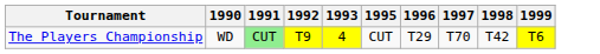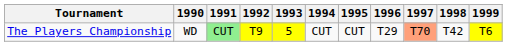+ column: 1994 | CUT
The Players Championship | 1993: 4 -> 5
The Players Championship | 1997: no background -> lightsalmon background
